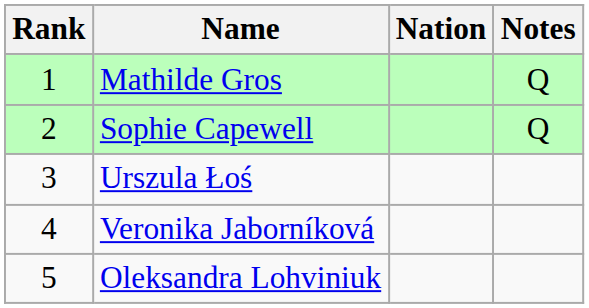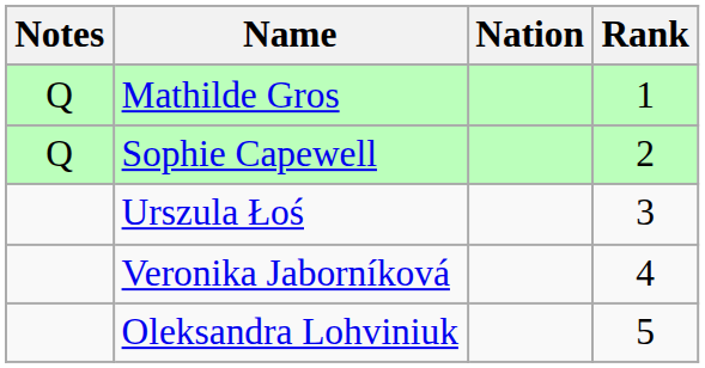columns swapped: Rank <-> Notes
